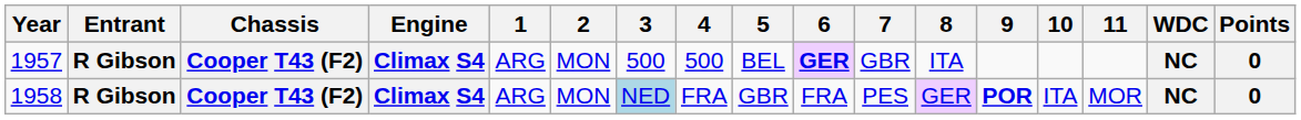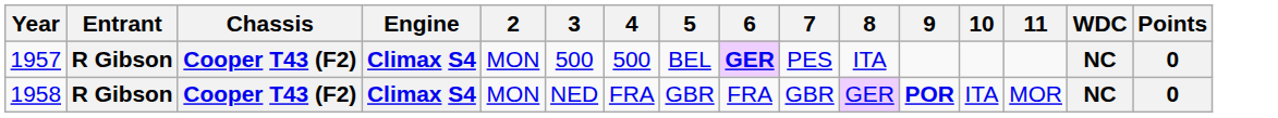- column: 1 | ARG | ARG
1957 | 7: GBR -> PES
1958 | 3: lightblue background -> no background
1958 | 7: PES -> GBR
